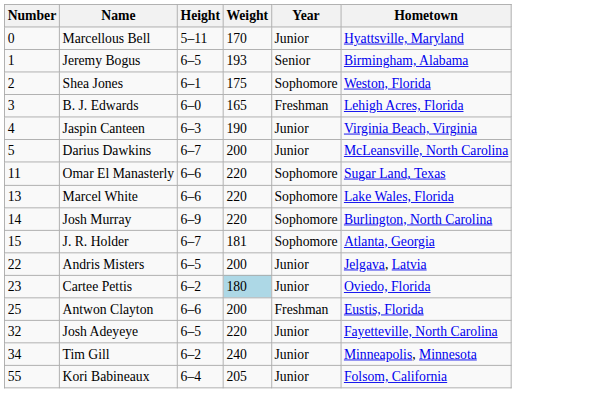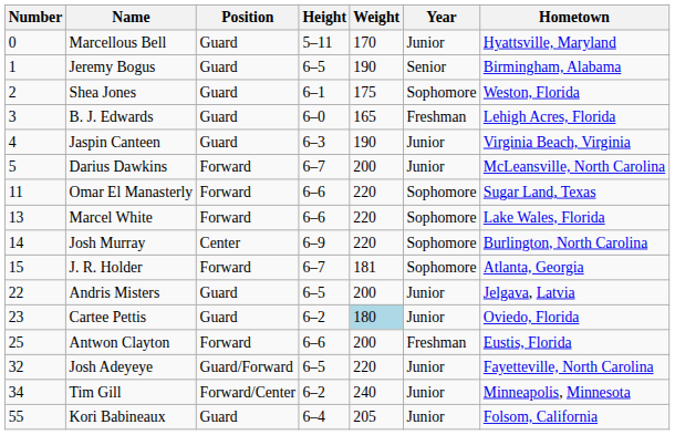+ column: Position | Guard | Guard | Guard | Guard | Guard | Forward | Forward | Forward | Center | Forward | Guard | Guard | Forward | Guard/Forward | Forward/Center | Guard
Jeremy Bogus | Weight: 193 -> 190
